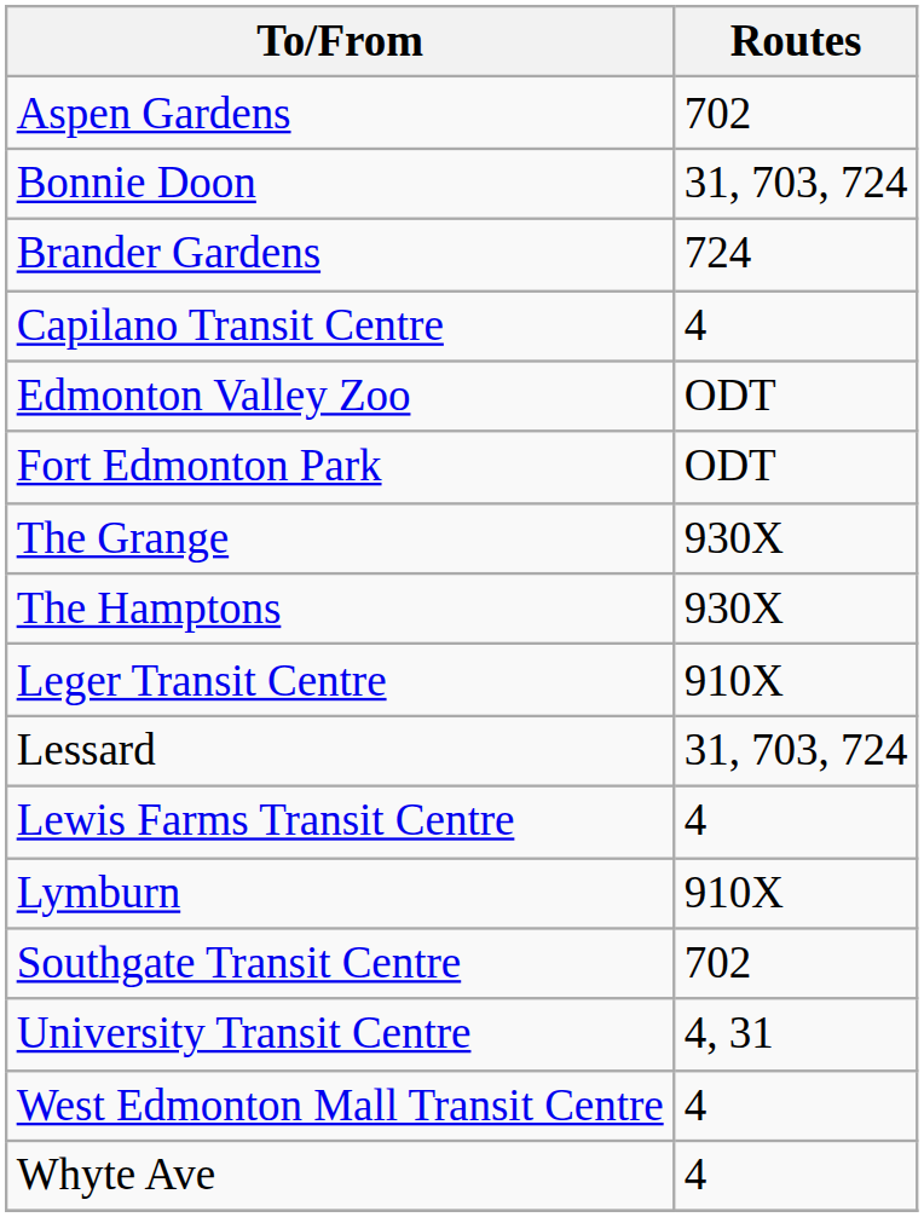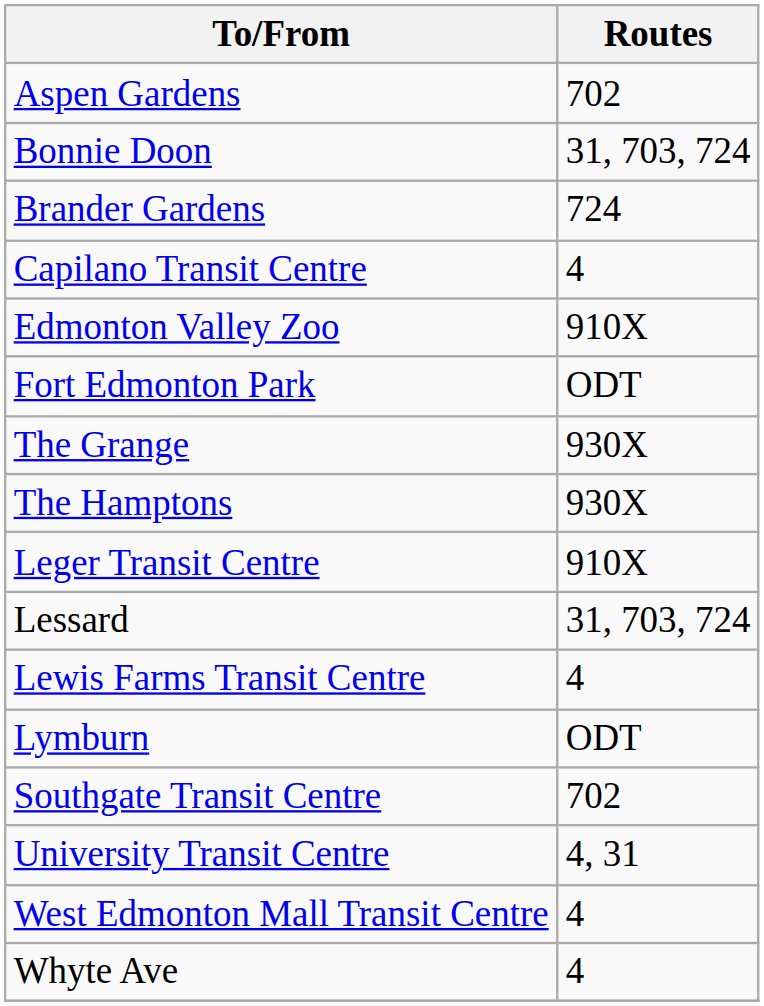Edmonton Valley Zoo | Routes: ODT -> 910X
Lymburn | Routes: 910X -> ODT
